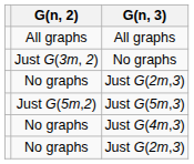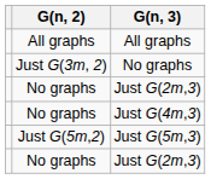rows swapped: Just G(4m,3) <-> Just G(5m,3)
